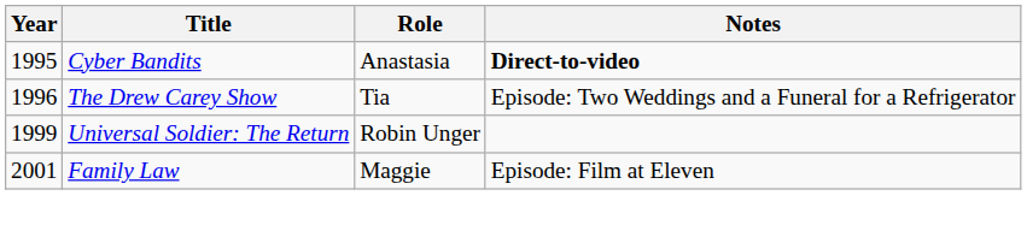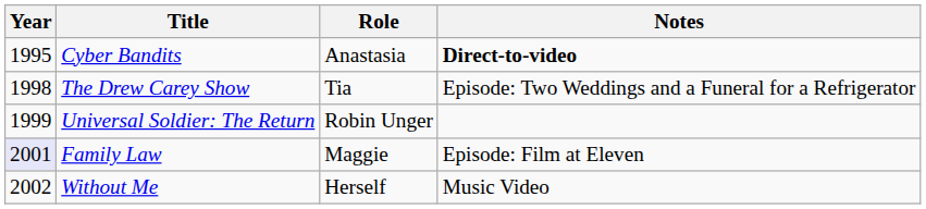The Drew Carey Show | Year: 1996 -> 1998
Family Law | Year: no background -> lavender background
+ row: 2002 | Without Me | Herself | Music Video
